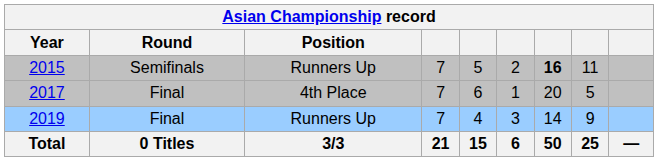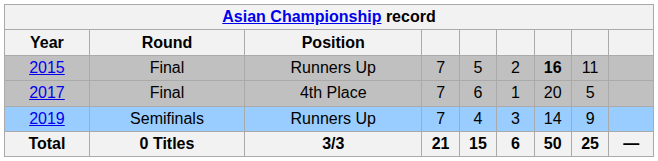2015 | Round: Semifinals -> Final
2019 | Round: Final -> Semifinals
